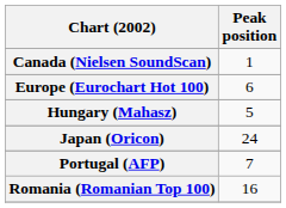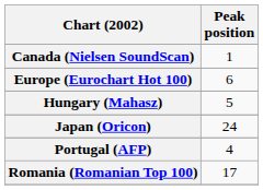Portugal (AFP) | Peak position: 7 -> 4
Romania (Romanian Top 100) | Peak position: 16 -> 17
